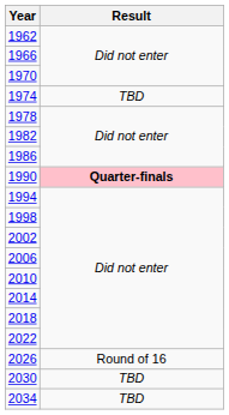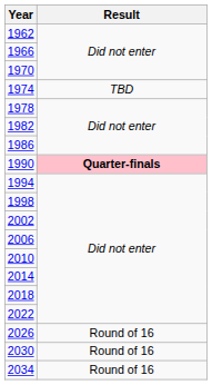2030 | Result: TBD -> Round of 16
2034 | Result: TBD -> Round of 16
